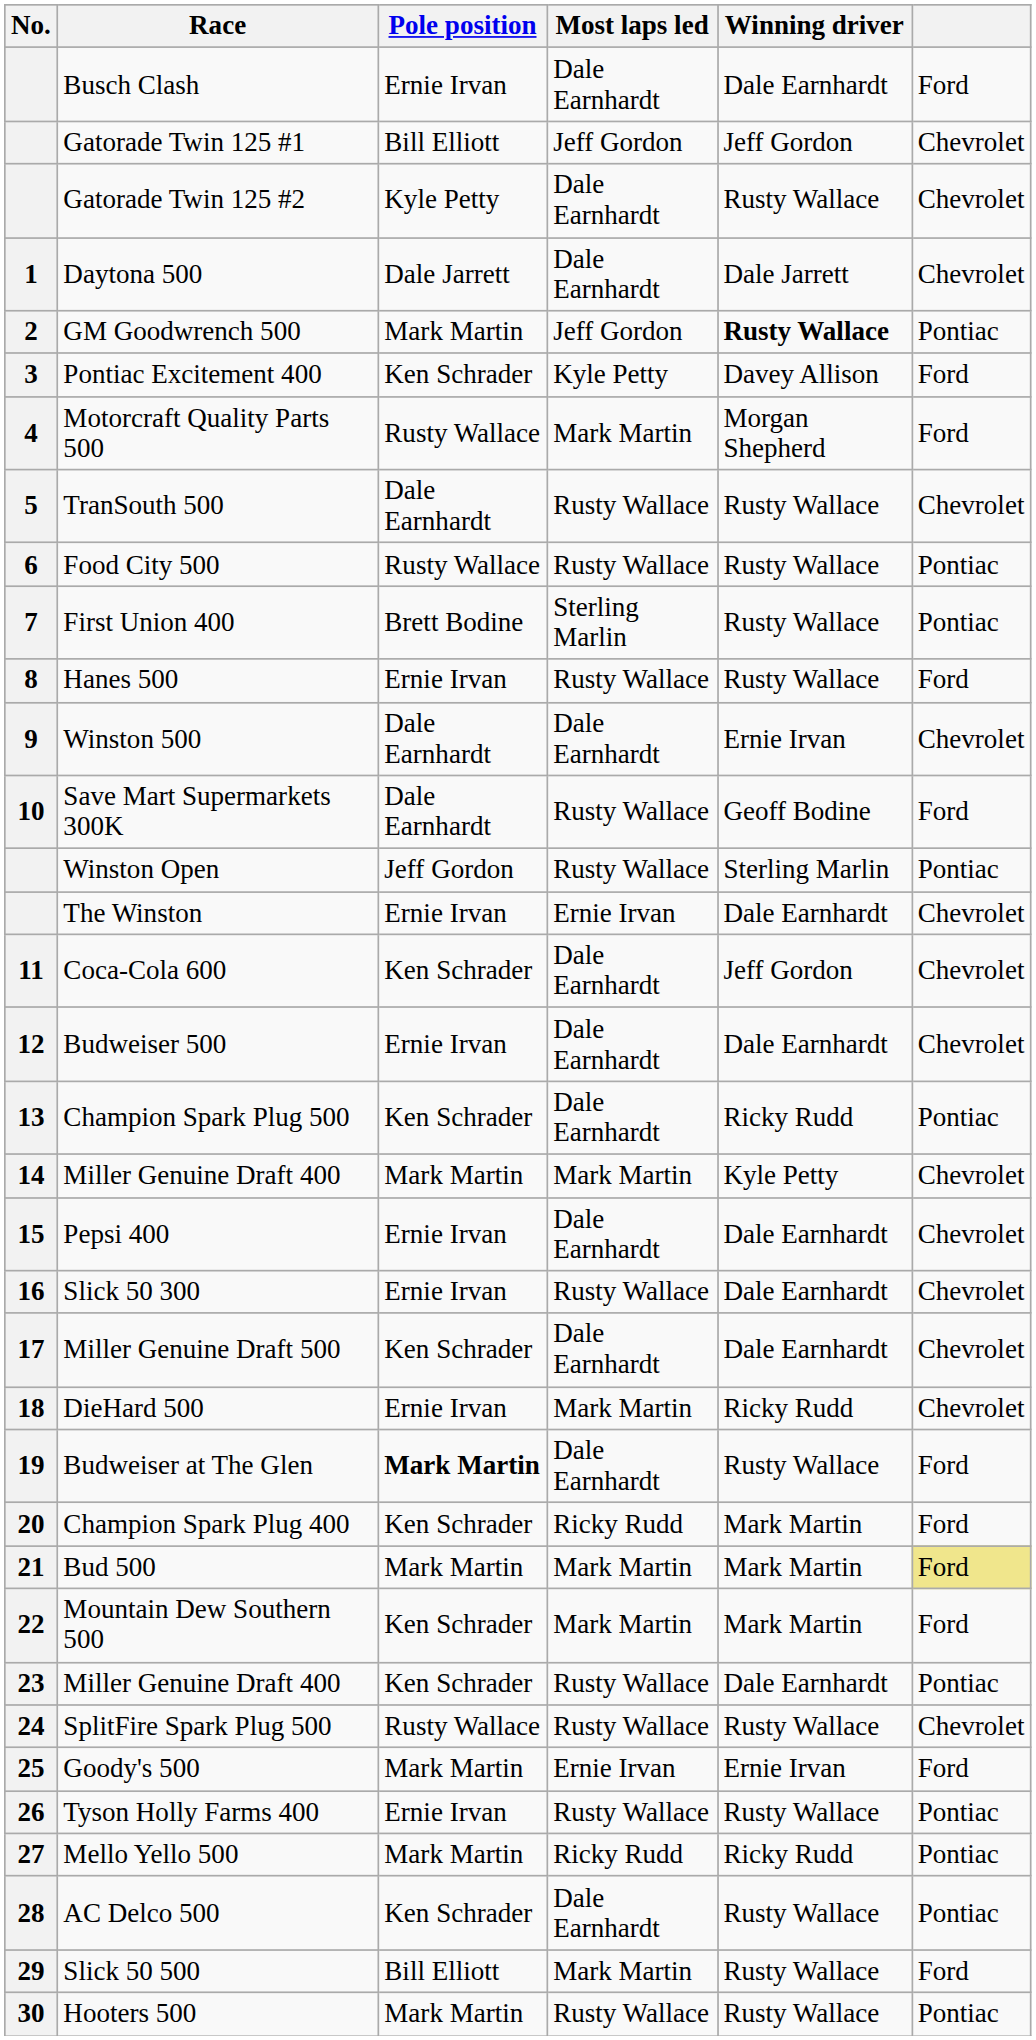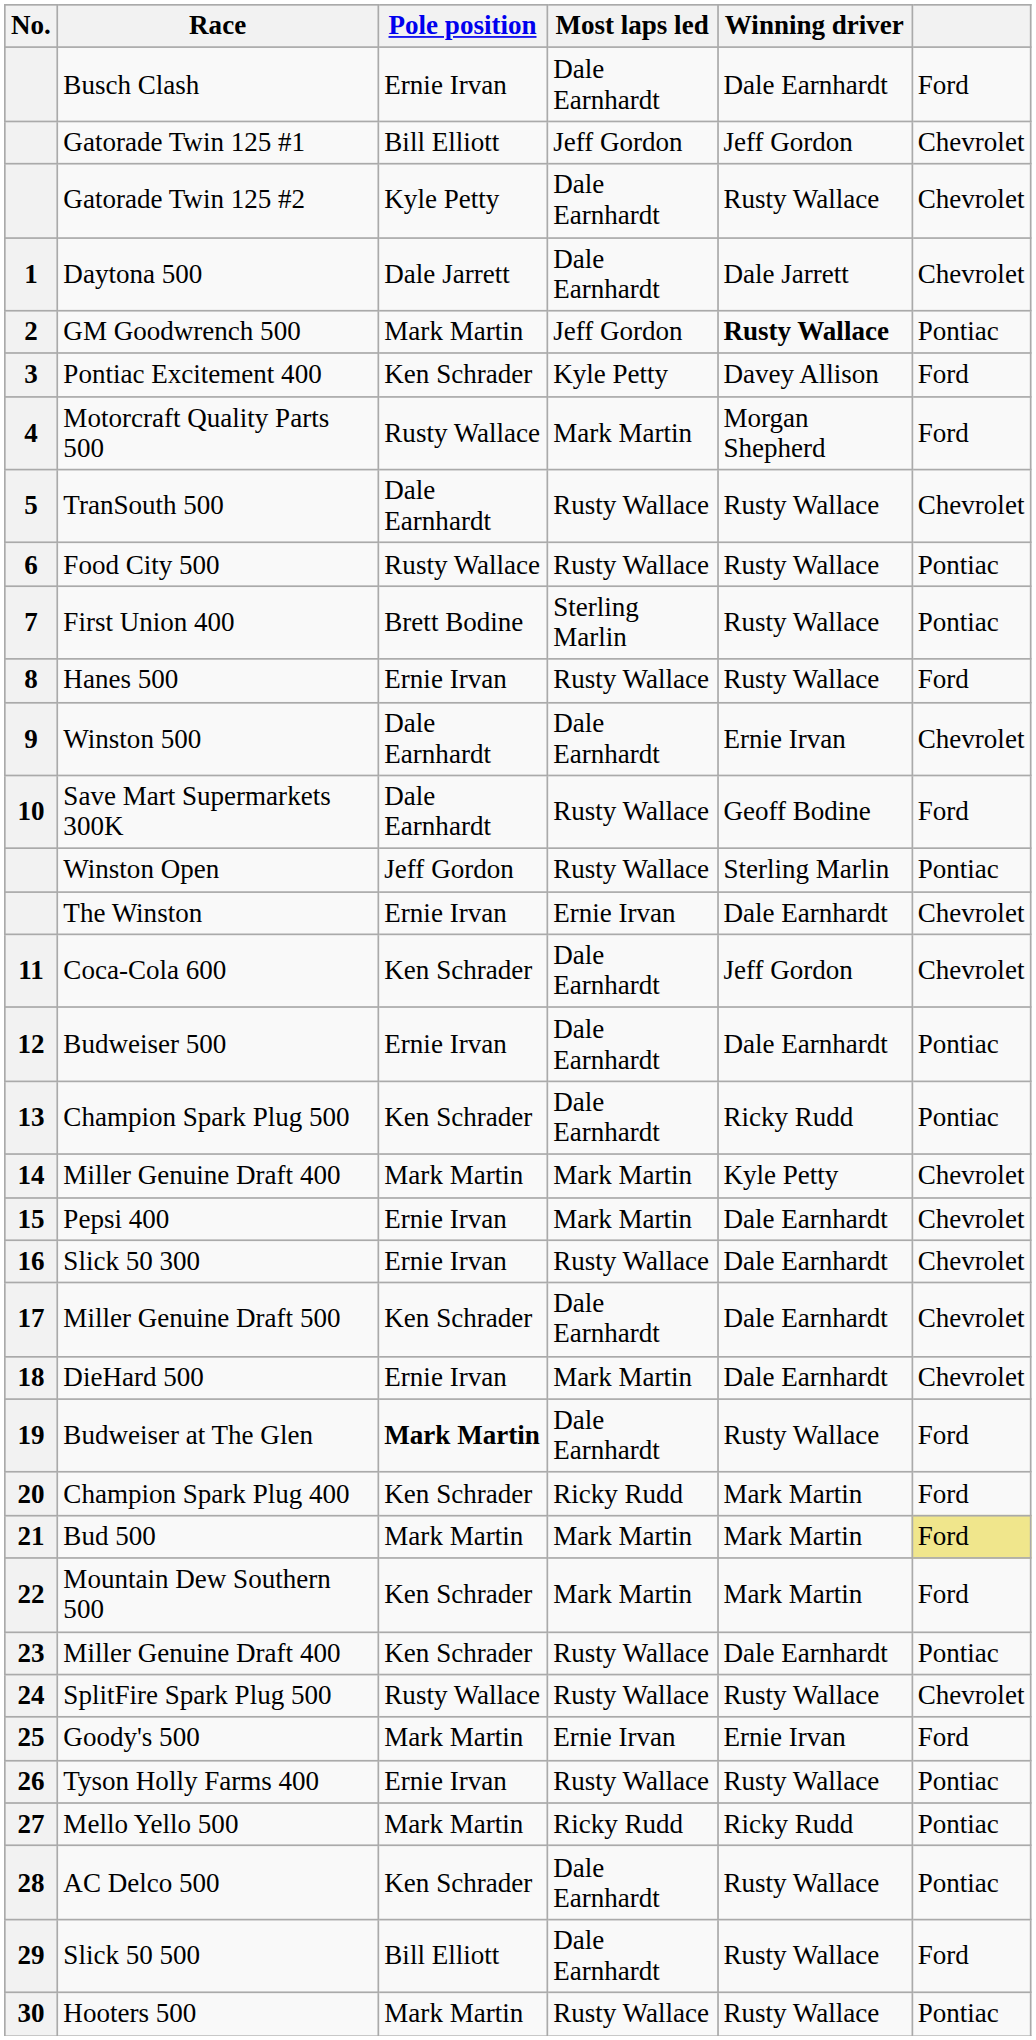Budweiser 500 | column 6: Chevrolet -> Pontiac
Pepsi 400 | Most laps led: Dale Earnhardt -> Mark Martin
DieHard 500 | Winning driver: Ricky Rudd -> Dale Earnhardt
Slick 50 500 | Most laps led: Mark Martin -> Dale Earnhardt
